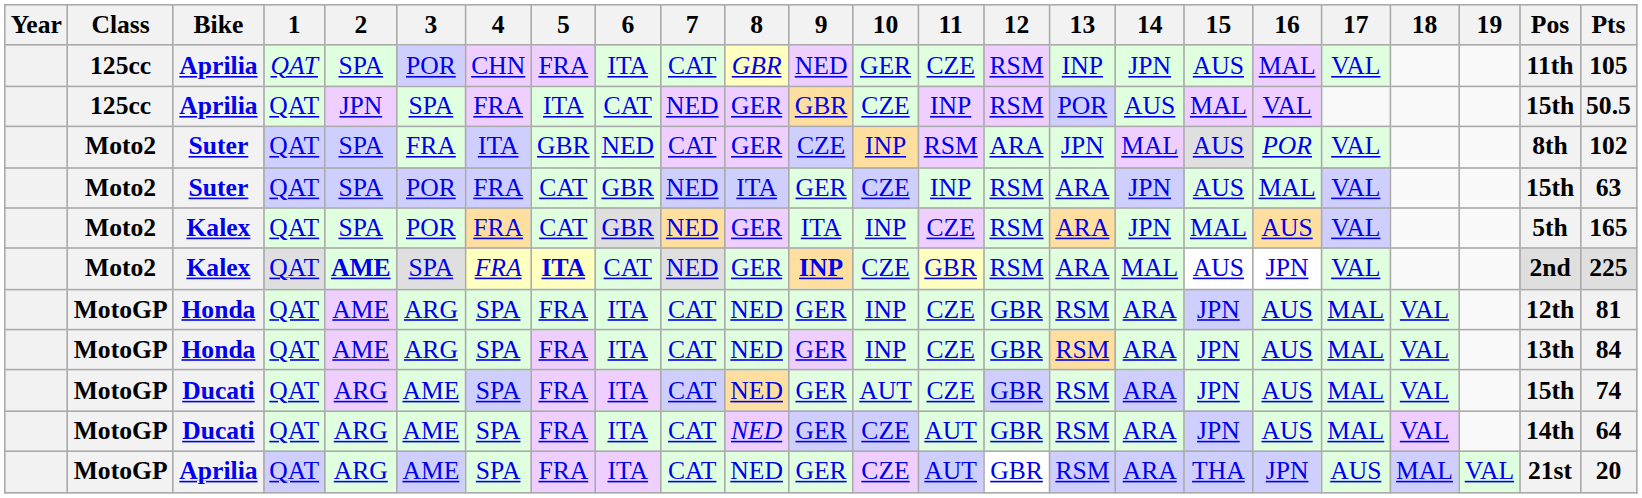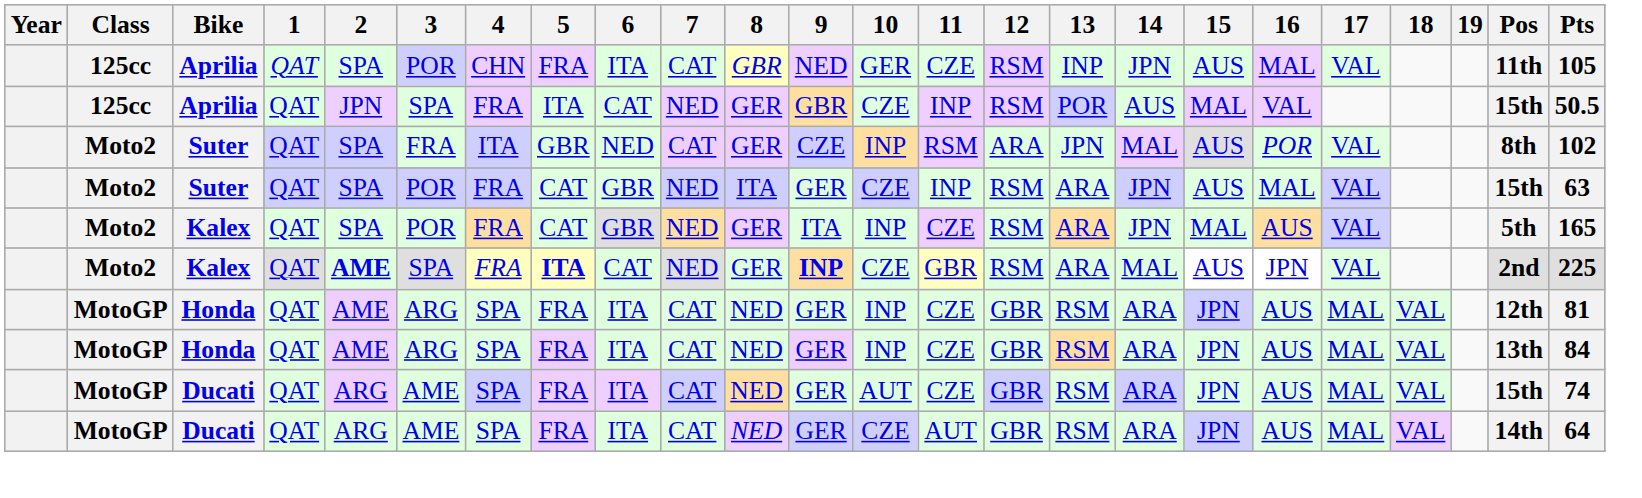- row: MotoGP | Aprilia | QAT | ARG | AME | SPA | FRA | ITA | CAT | NED | GER | CZE | AUT | GBR | RSM | ARA | THA | JPN | AUS | MAL | VAL | 21st | 20
